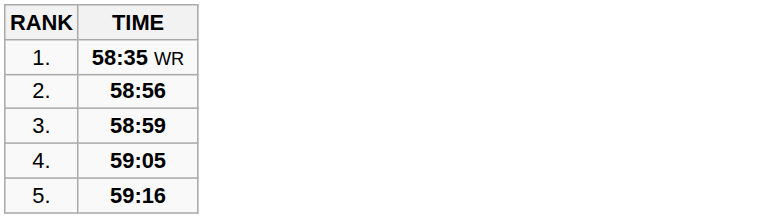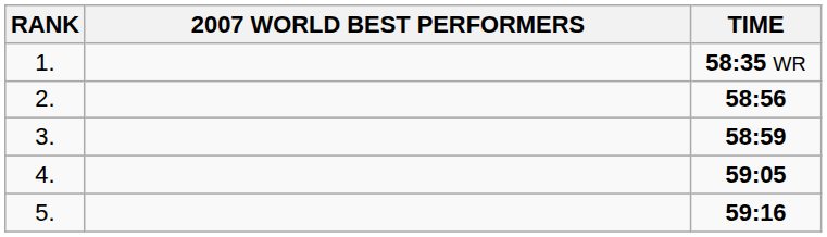+ column: 2007 WORLD BEST PERFORMERS
